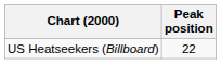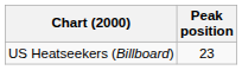US Heatseekers (Billboard) | Peak position: 22 -> 23
